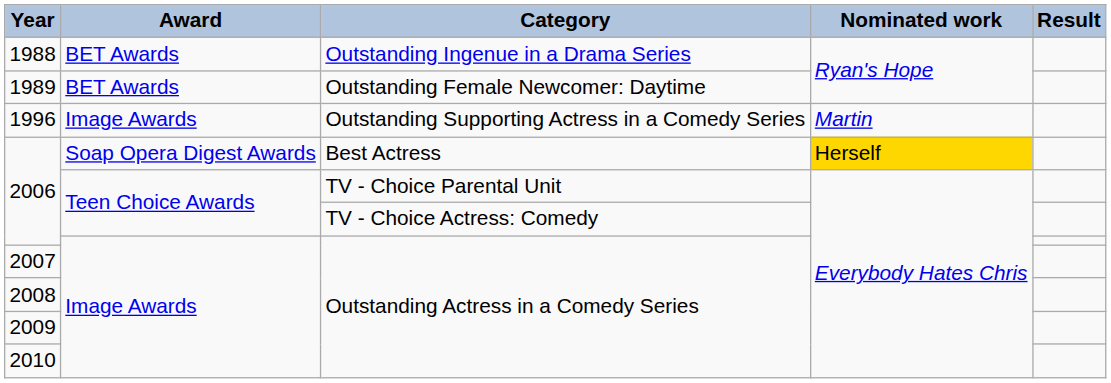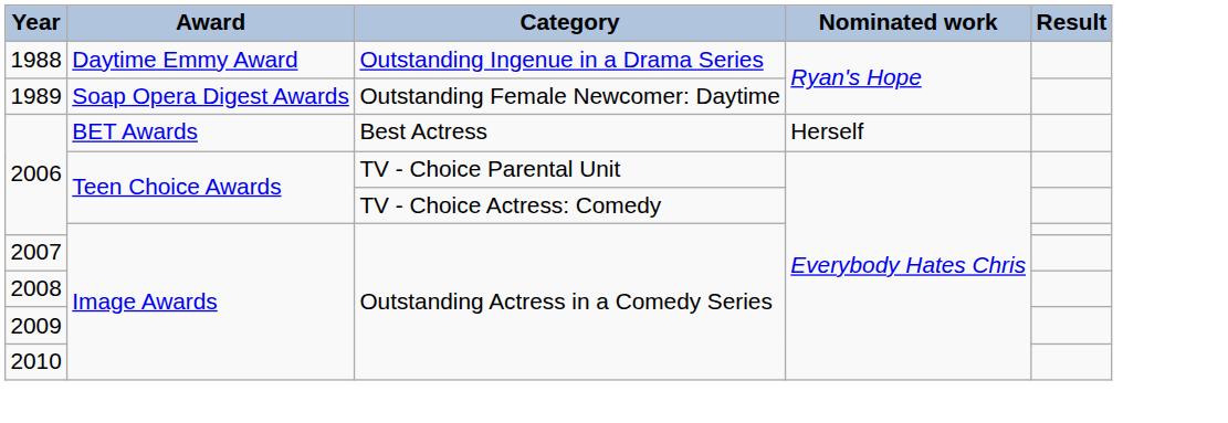1988 | Award: BET Awards -> Daytime Emmy Award
1989 | Award: BET Awards -> Soap Opera Digest Awards
- row: 1996 | Image Awards | Outstanding Supporting Actress in a Comedy Series | Martin
2006 / Best Actress | Award: Soap Opera Digest Awards -> BET Awards
2006 / Best Actress | Nominated work: gold background -> no background
